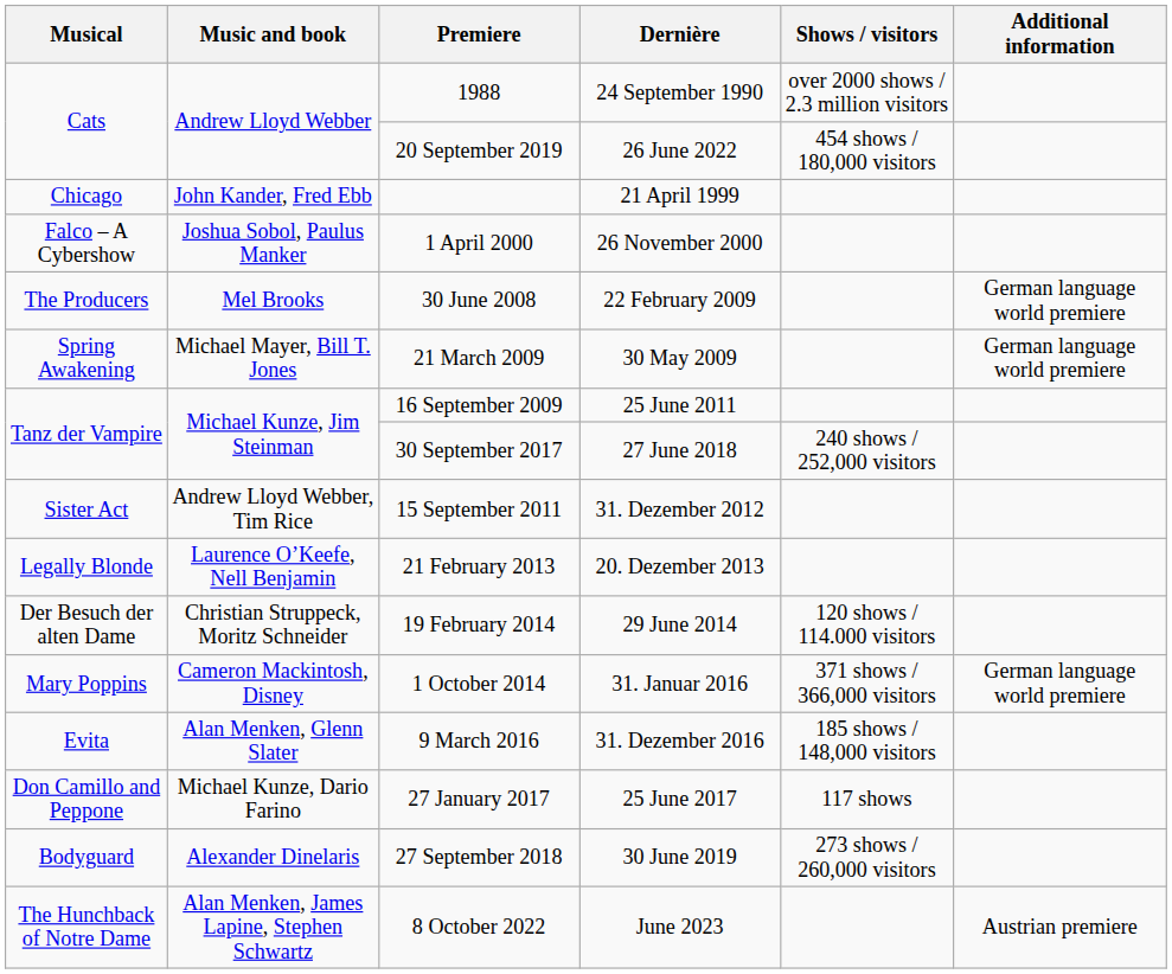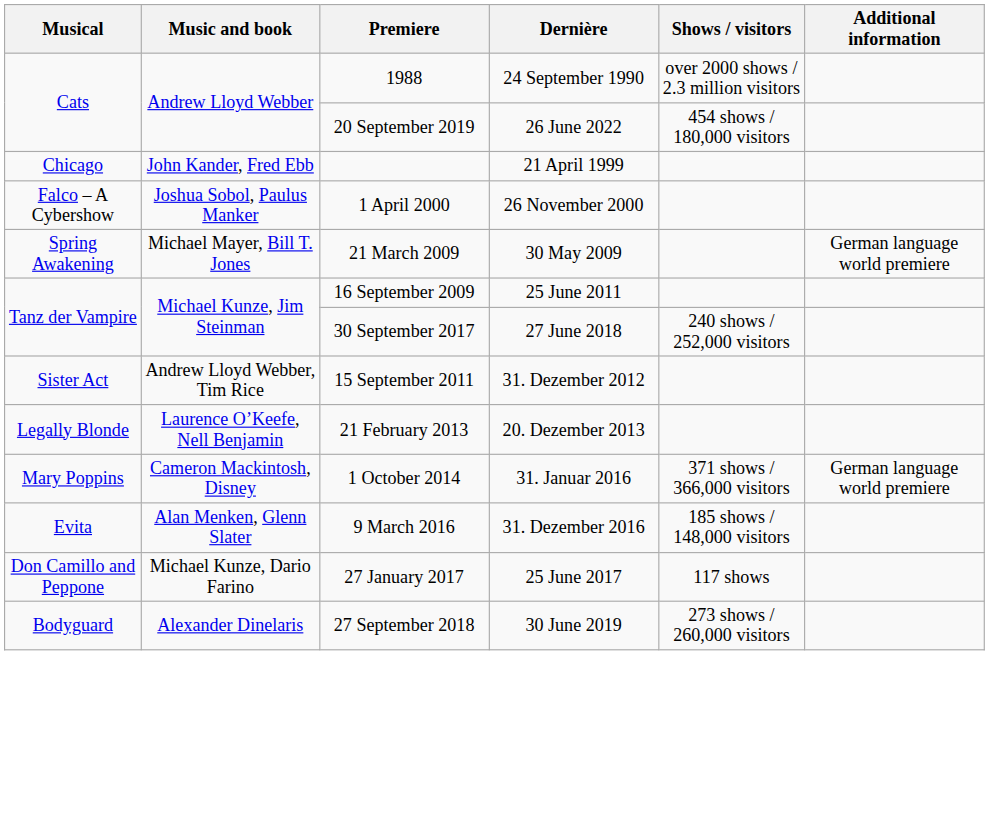- row: The Producers | Mel Brooks | 30 June 2008 | 22 February 2009 | German language world premiere
- row: Der Besuch der alten Dame | Christian Struppeck, Moritz Schneider | 19 February 2014 | 29 June 2014 | 120 shows / 114.000 visitors
- row: The Hunchback of Notre Dame | Alan Menken, James Lapine, Stephen Schwartz | 8 October 2022 | June 2023 | Austrian premiere
